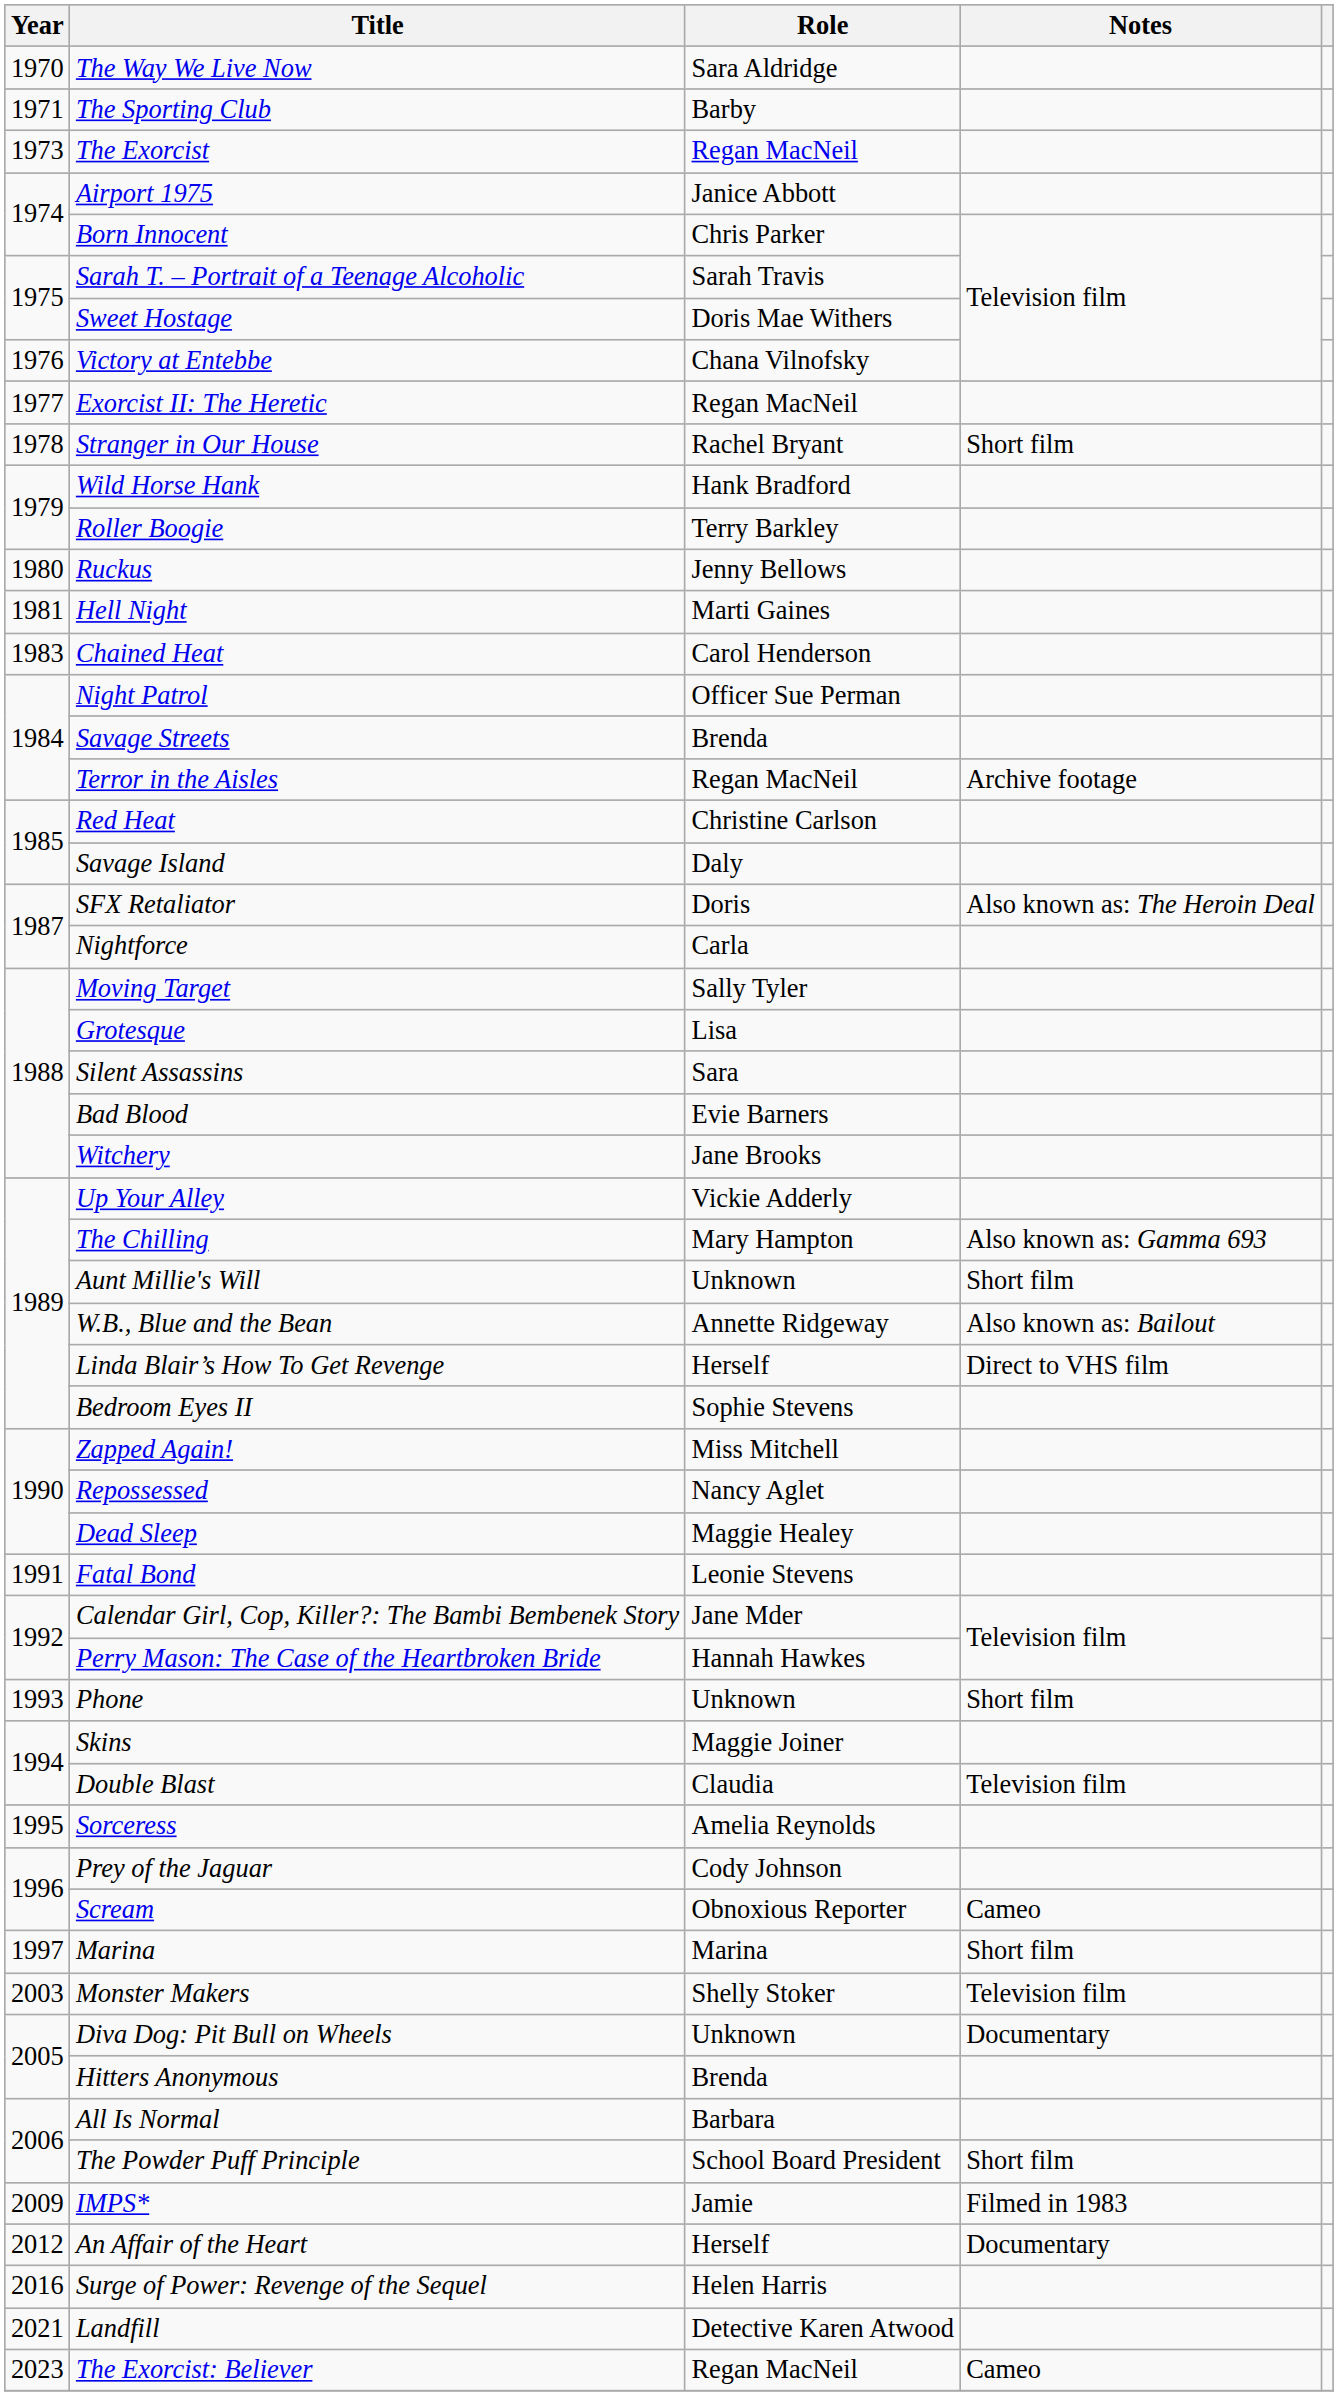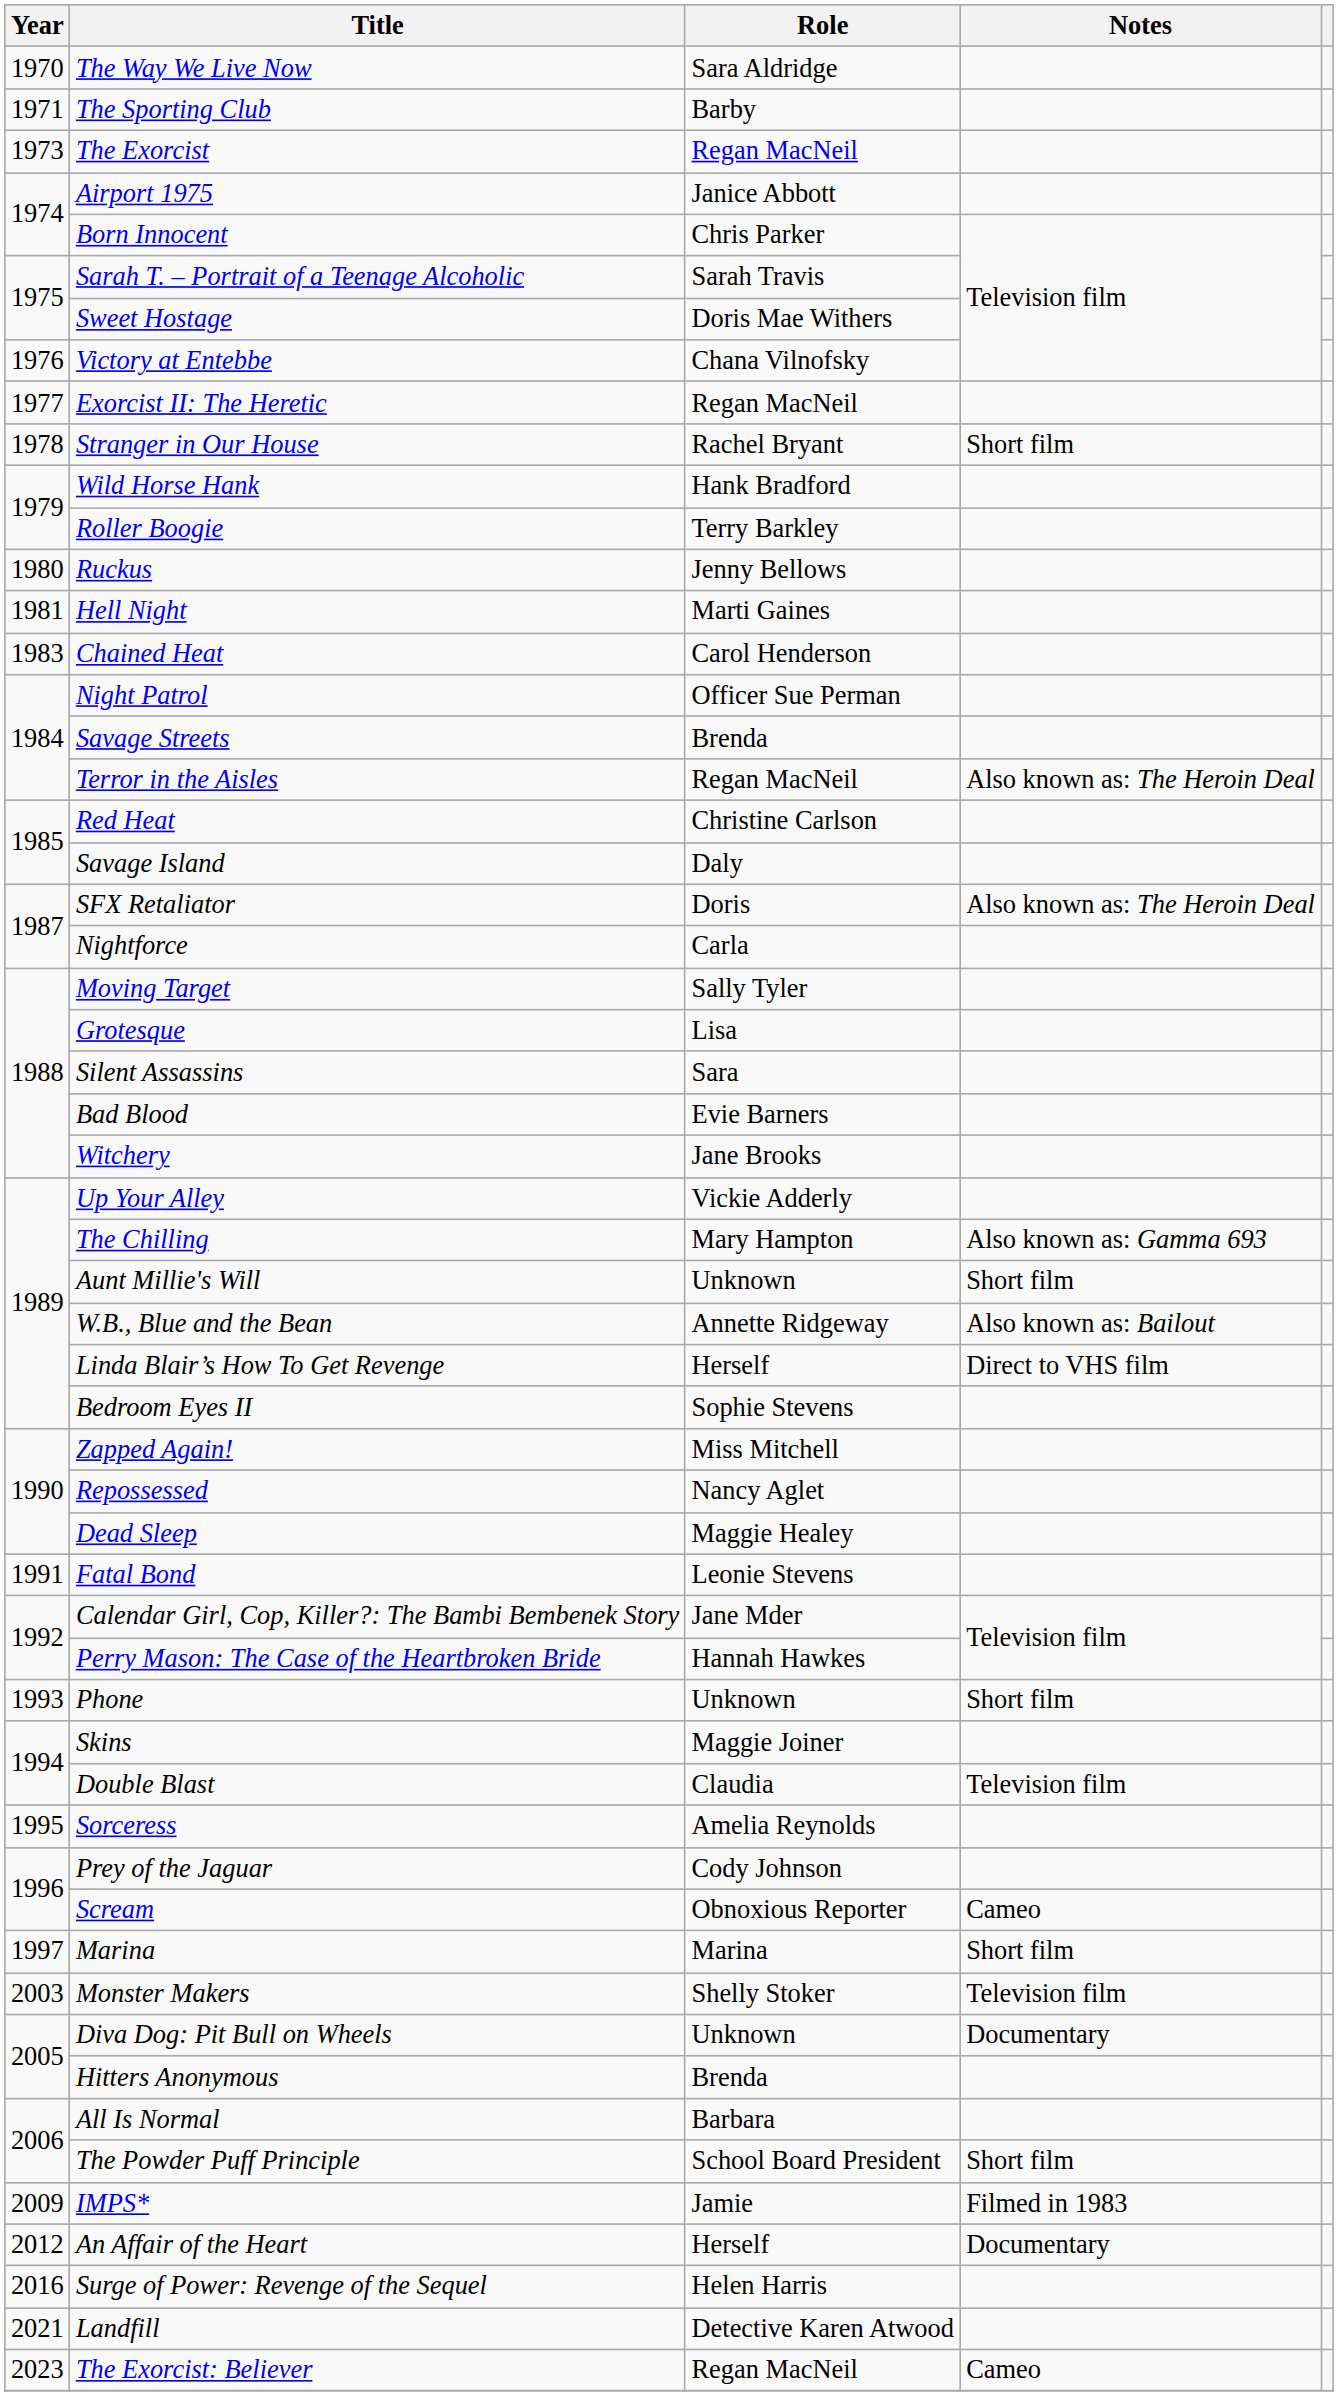Terror in the Aisles | Notes: Archive footage -> Also known as: The Heroin Deal
